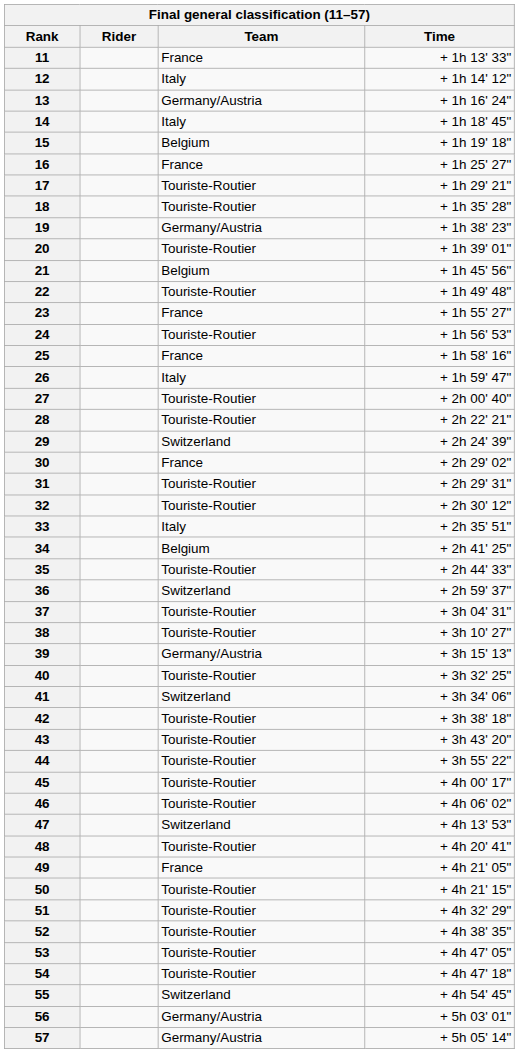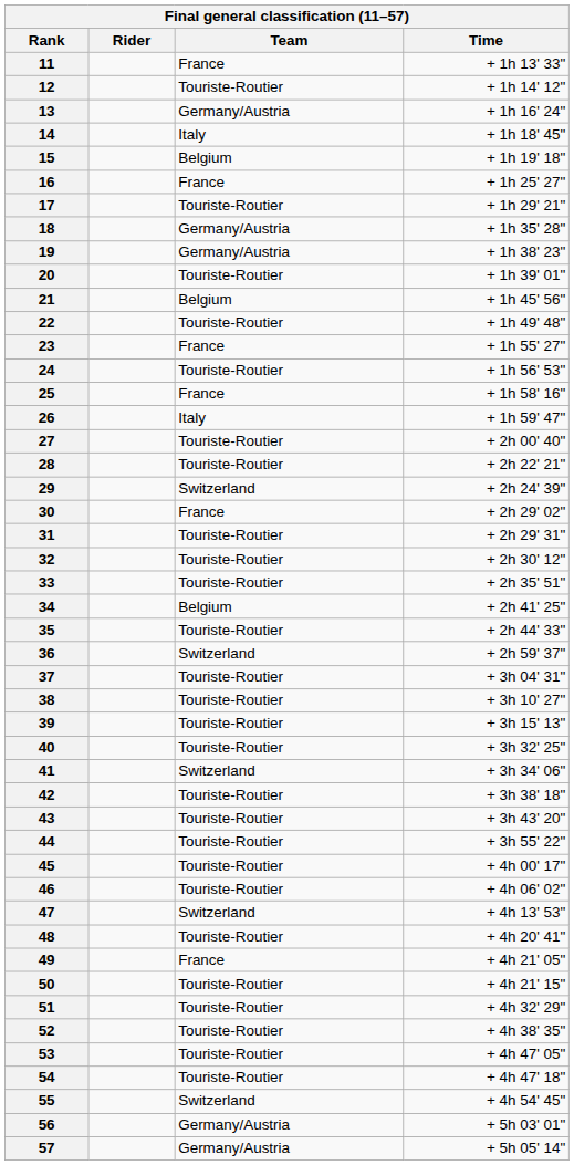12 | Team: Italy -> Touriste-Routier
18 | Team: Touriste-Routier -> Germany/Austria
33 | Team: Italy -> Touriste-Routier
39 | Team: Germany/Austria -> Touriste-Routier
